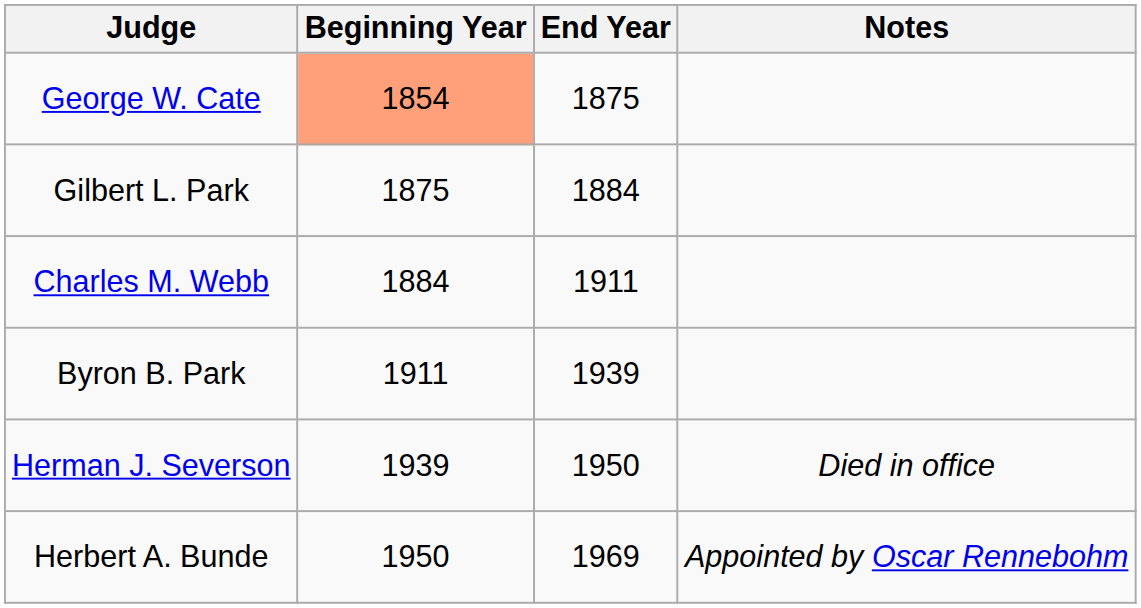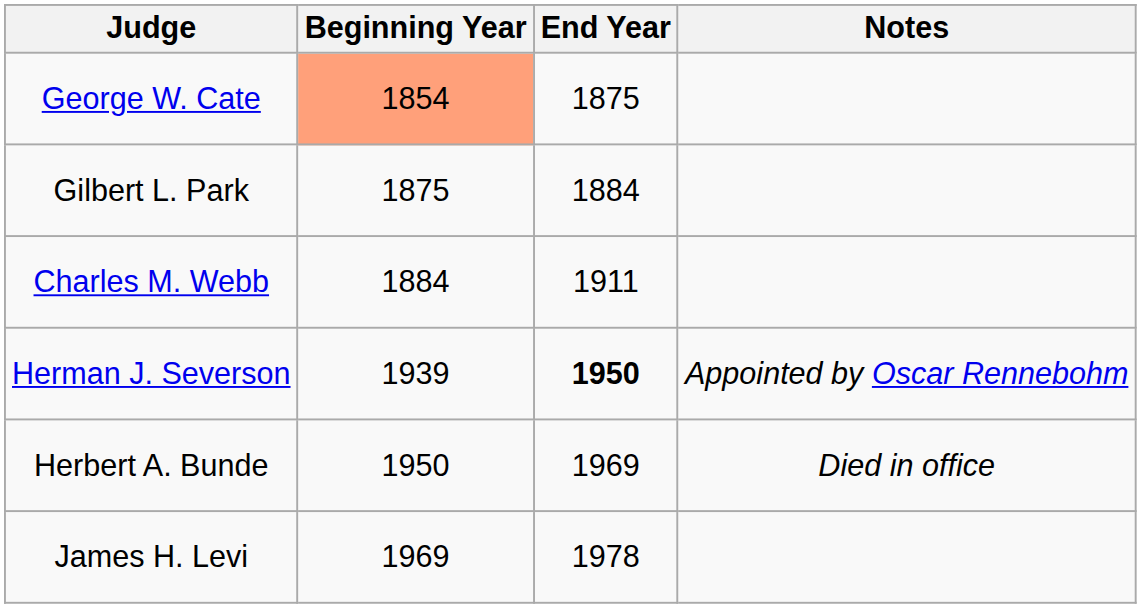- row: Byron B. Park | 1911 | 1939
Herman J. Severson | End Year: normal -> bold
Herman J. Severson | Notes: Died in office -> Appointed by Oscar Rennebohm
Herbert A. Bunde | Notes: Appointed by Oscar Rennebohm -> Died in office
+ row: James H. Levi | 1969 | 1978
